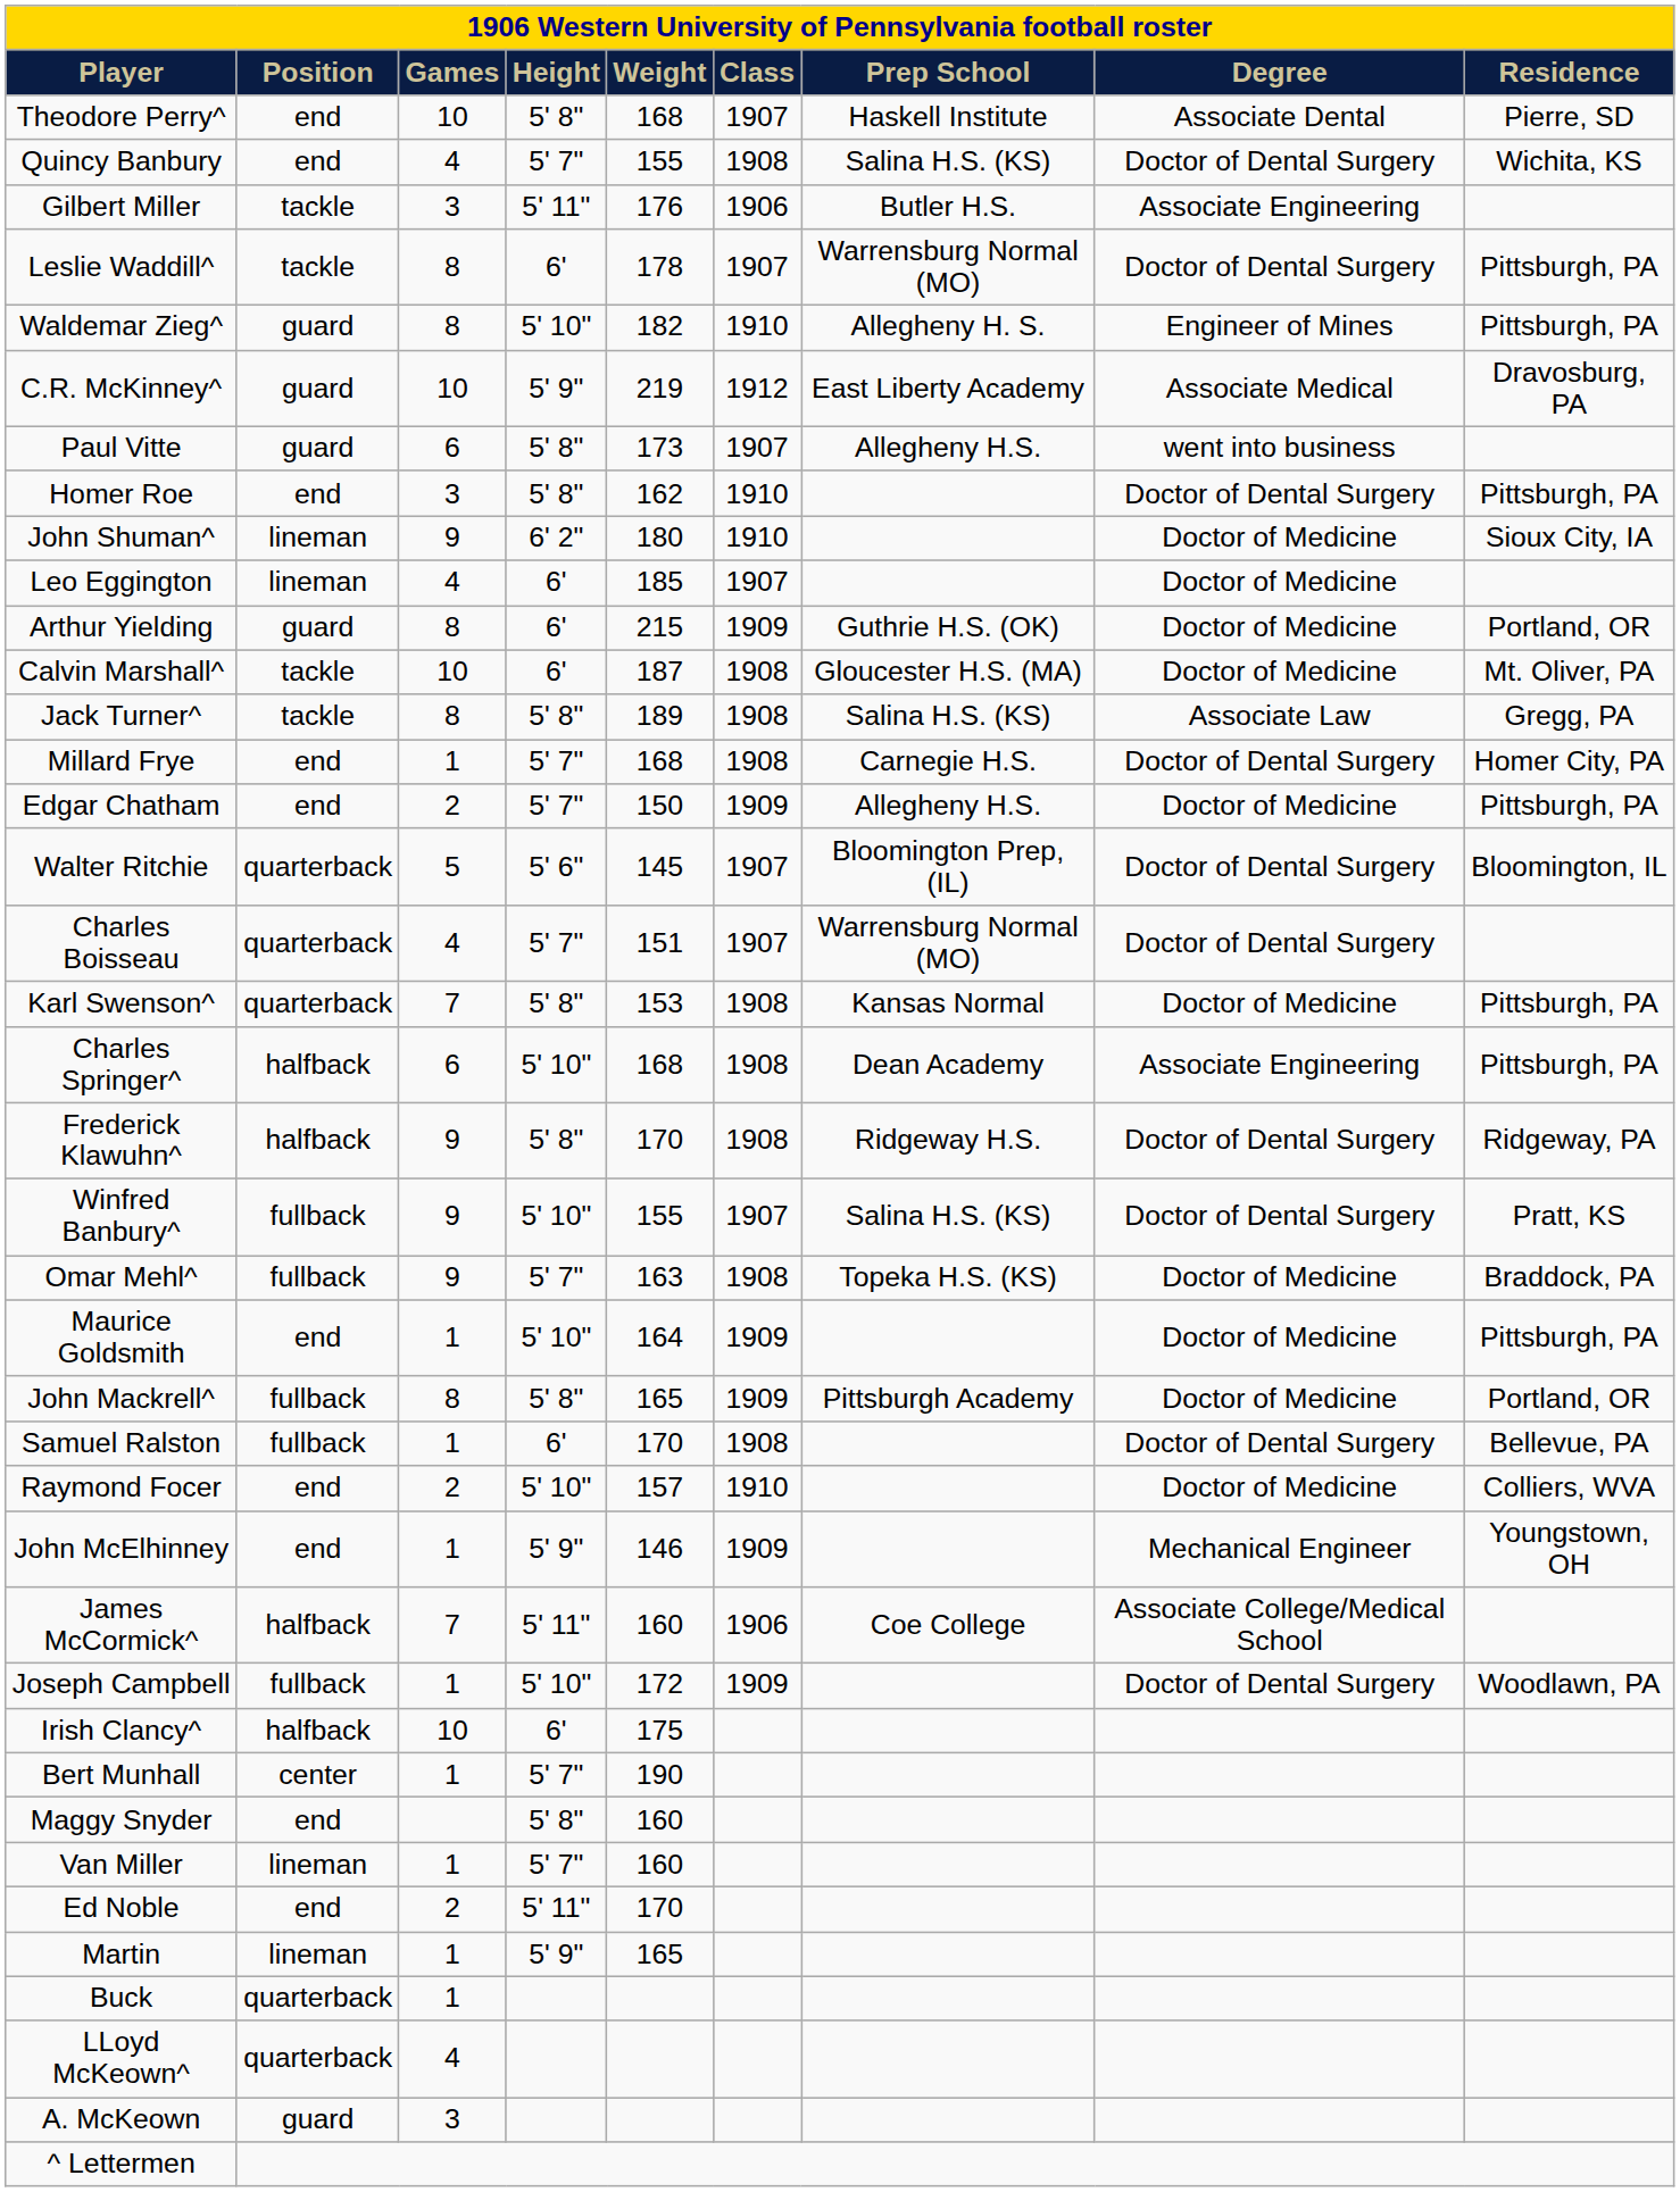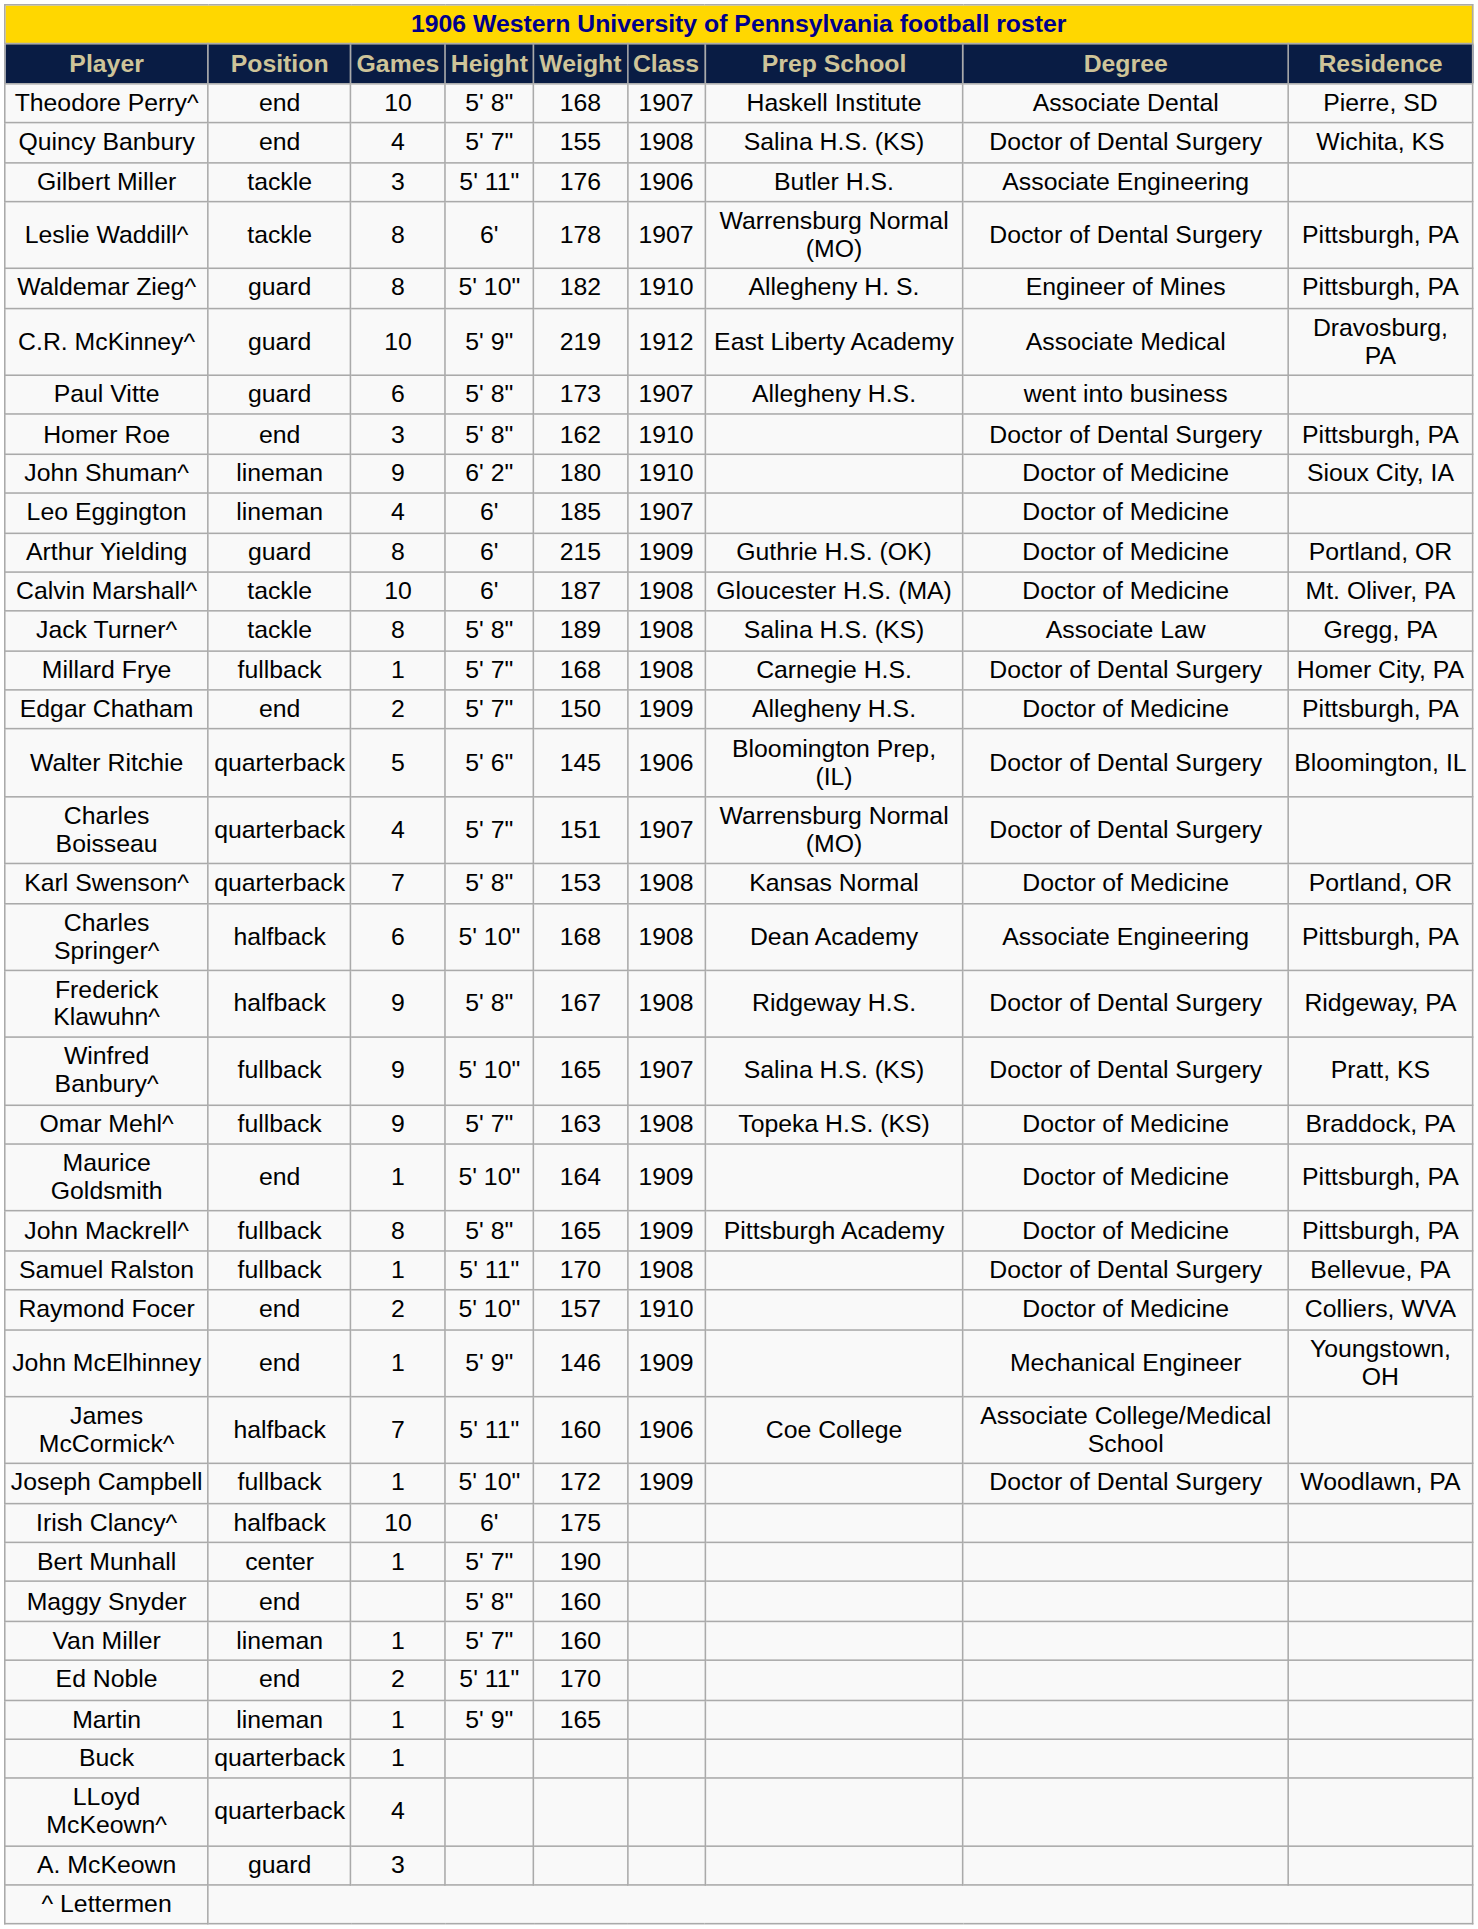Millard Frye | Position: end -> fullback
Walter Ritchie | Class: 1907 -> 1906
Karl Swenson^ | Residence: Pittsburgh, PA -> Portland, OR
Frederick Klawuhn^ | Weight: 170 -> 167
Winfred Banbury^ | Weight: 155 -> 165
John Mackrell^ | Residence: Portland, OR -> Pittsburgh, PA
Samuel Ralston | Height: 6' -> 5' 11"
